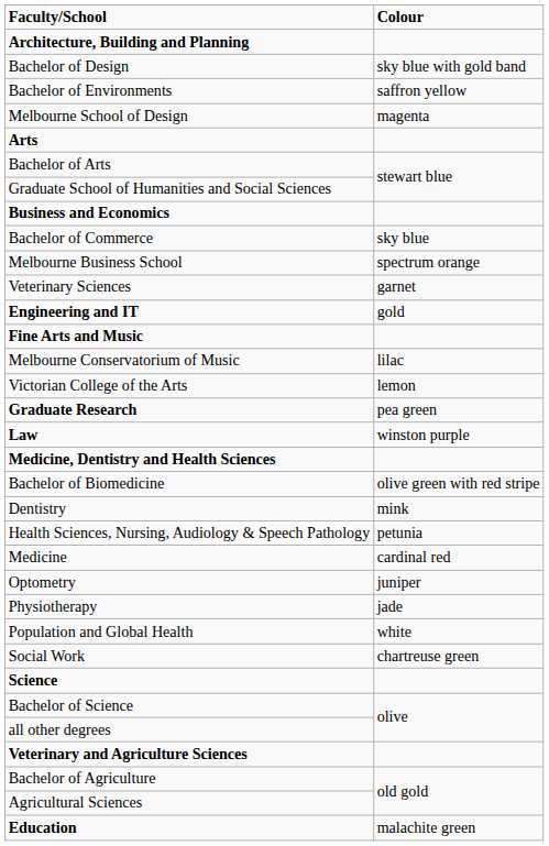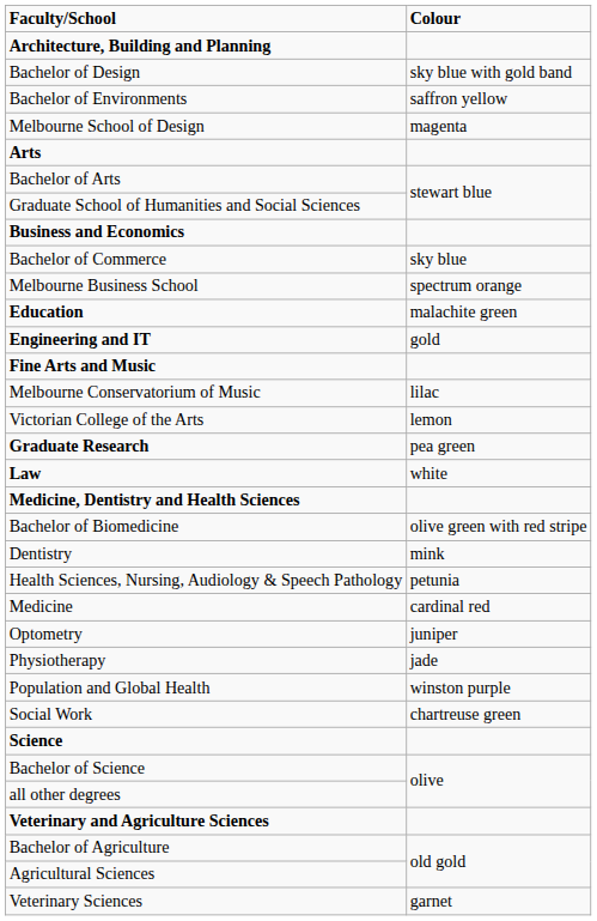rows swapped: Education <-> Veterinary Sciences
Law | Colour: winston purple -> white
Population and Global Health | Colour: white -> winston purple
